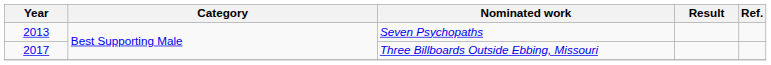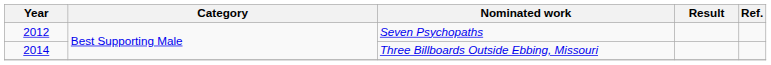Seven Psychopaths | Year: 2013 -> 2012
Three Billboards Outside Ebbing, Missouri | Year: 2017 -> 2014
